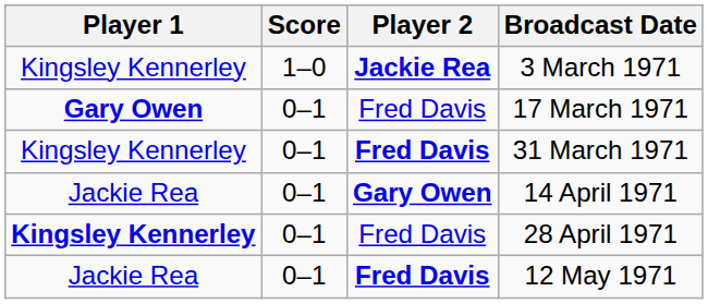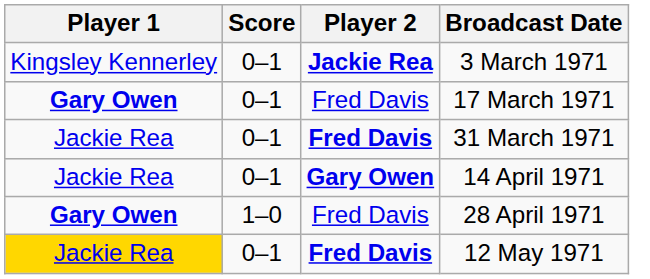3 March 1971 | Score: 1–0 -> 0–1
31 March 1971 | Player 1: Kingsley Kennerley -> Jackie Rea
28 April 1971 | Player 1: Kingsley Kennerley -> Gary Owen
28 April 1971 | Score: 0–1 -> 1–0
12 May 1971 | Player 1: no background -> gold background
